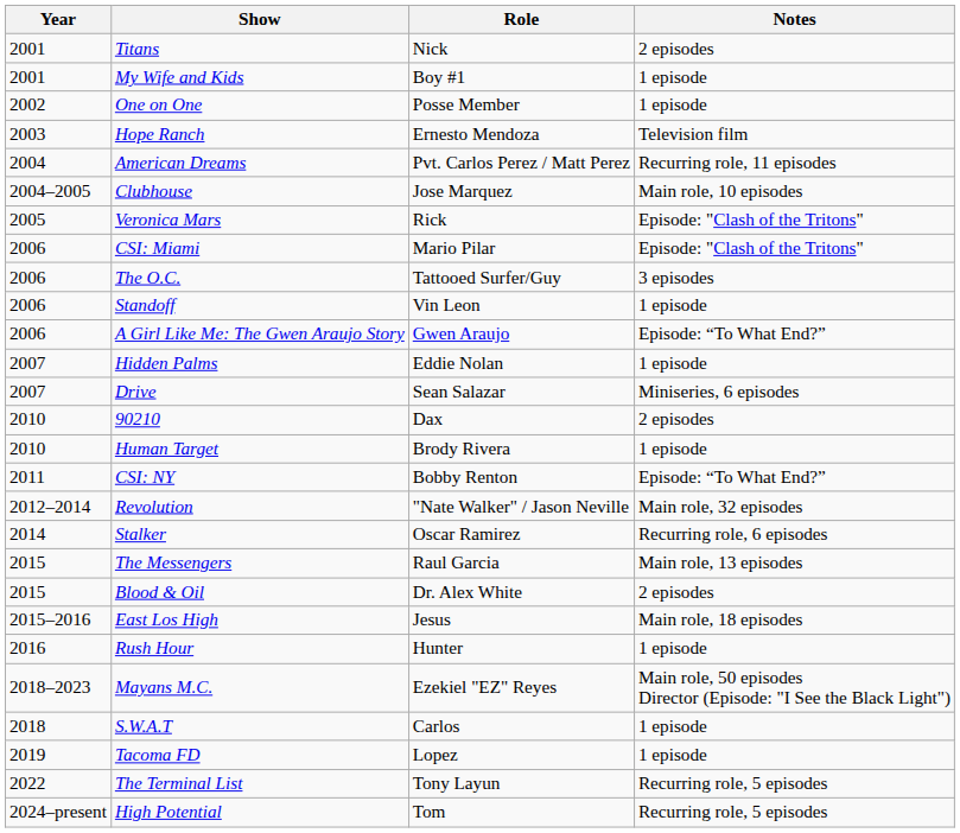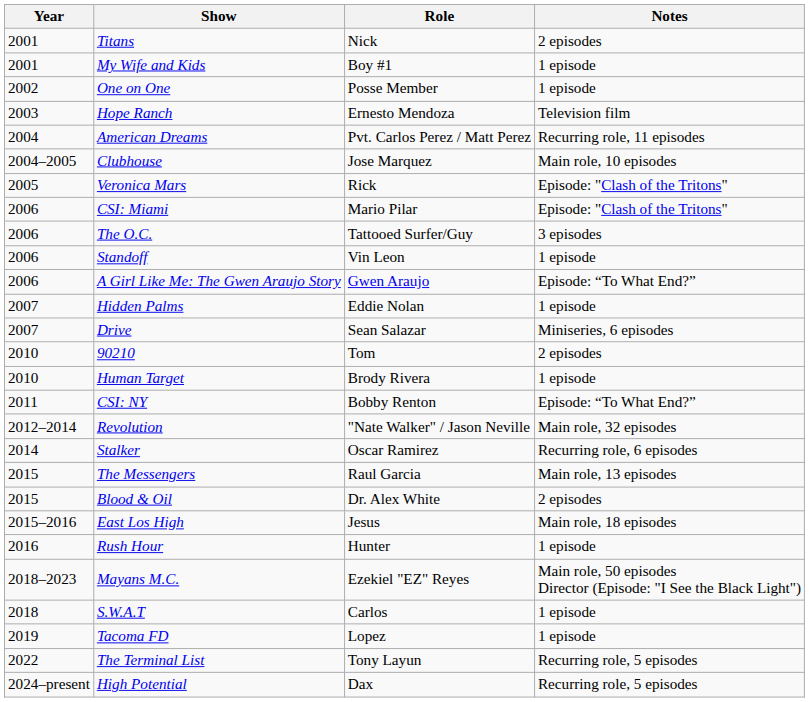90210 | Role: Dax -> Tom
High Potential | Role: Tom -> Dax
